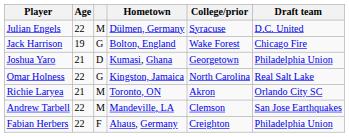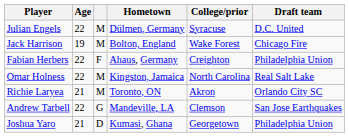Jack Harrison | column 3: G -> M
rows swapped: Fabian Herbers <-> Joshua Yaro
Omar Holness | column 3: G -> M
Andrew Tarbell | column 3: M -> G
